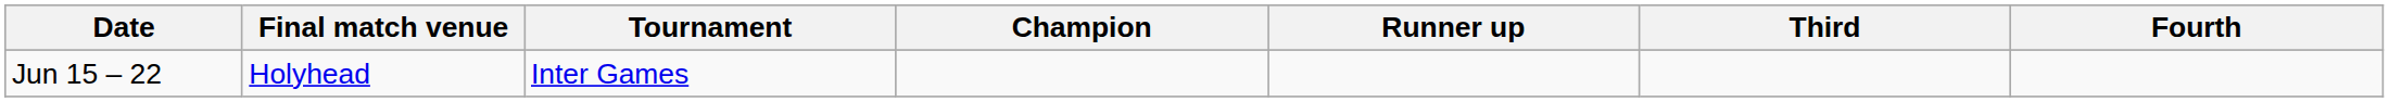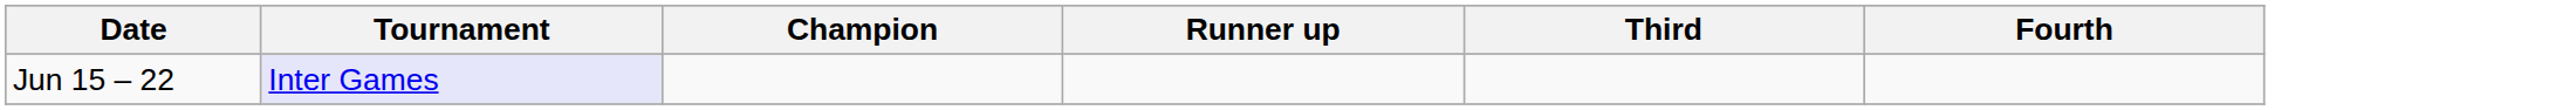- column: Final match venue | Holyhead
Jun 15 – 22 | Tournament: no background -> lavender background
